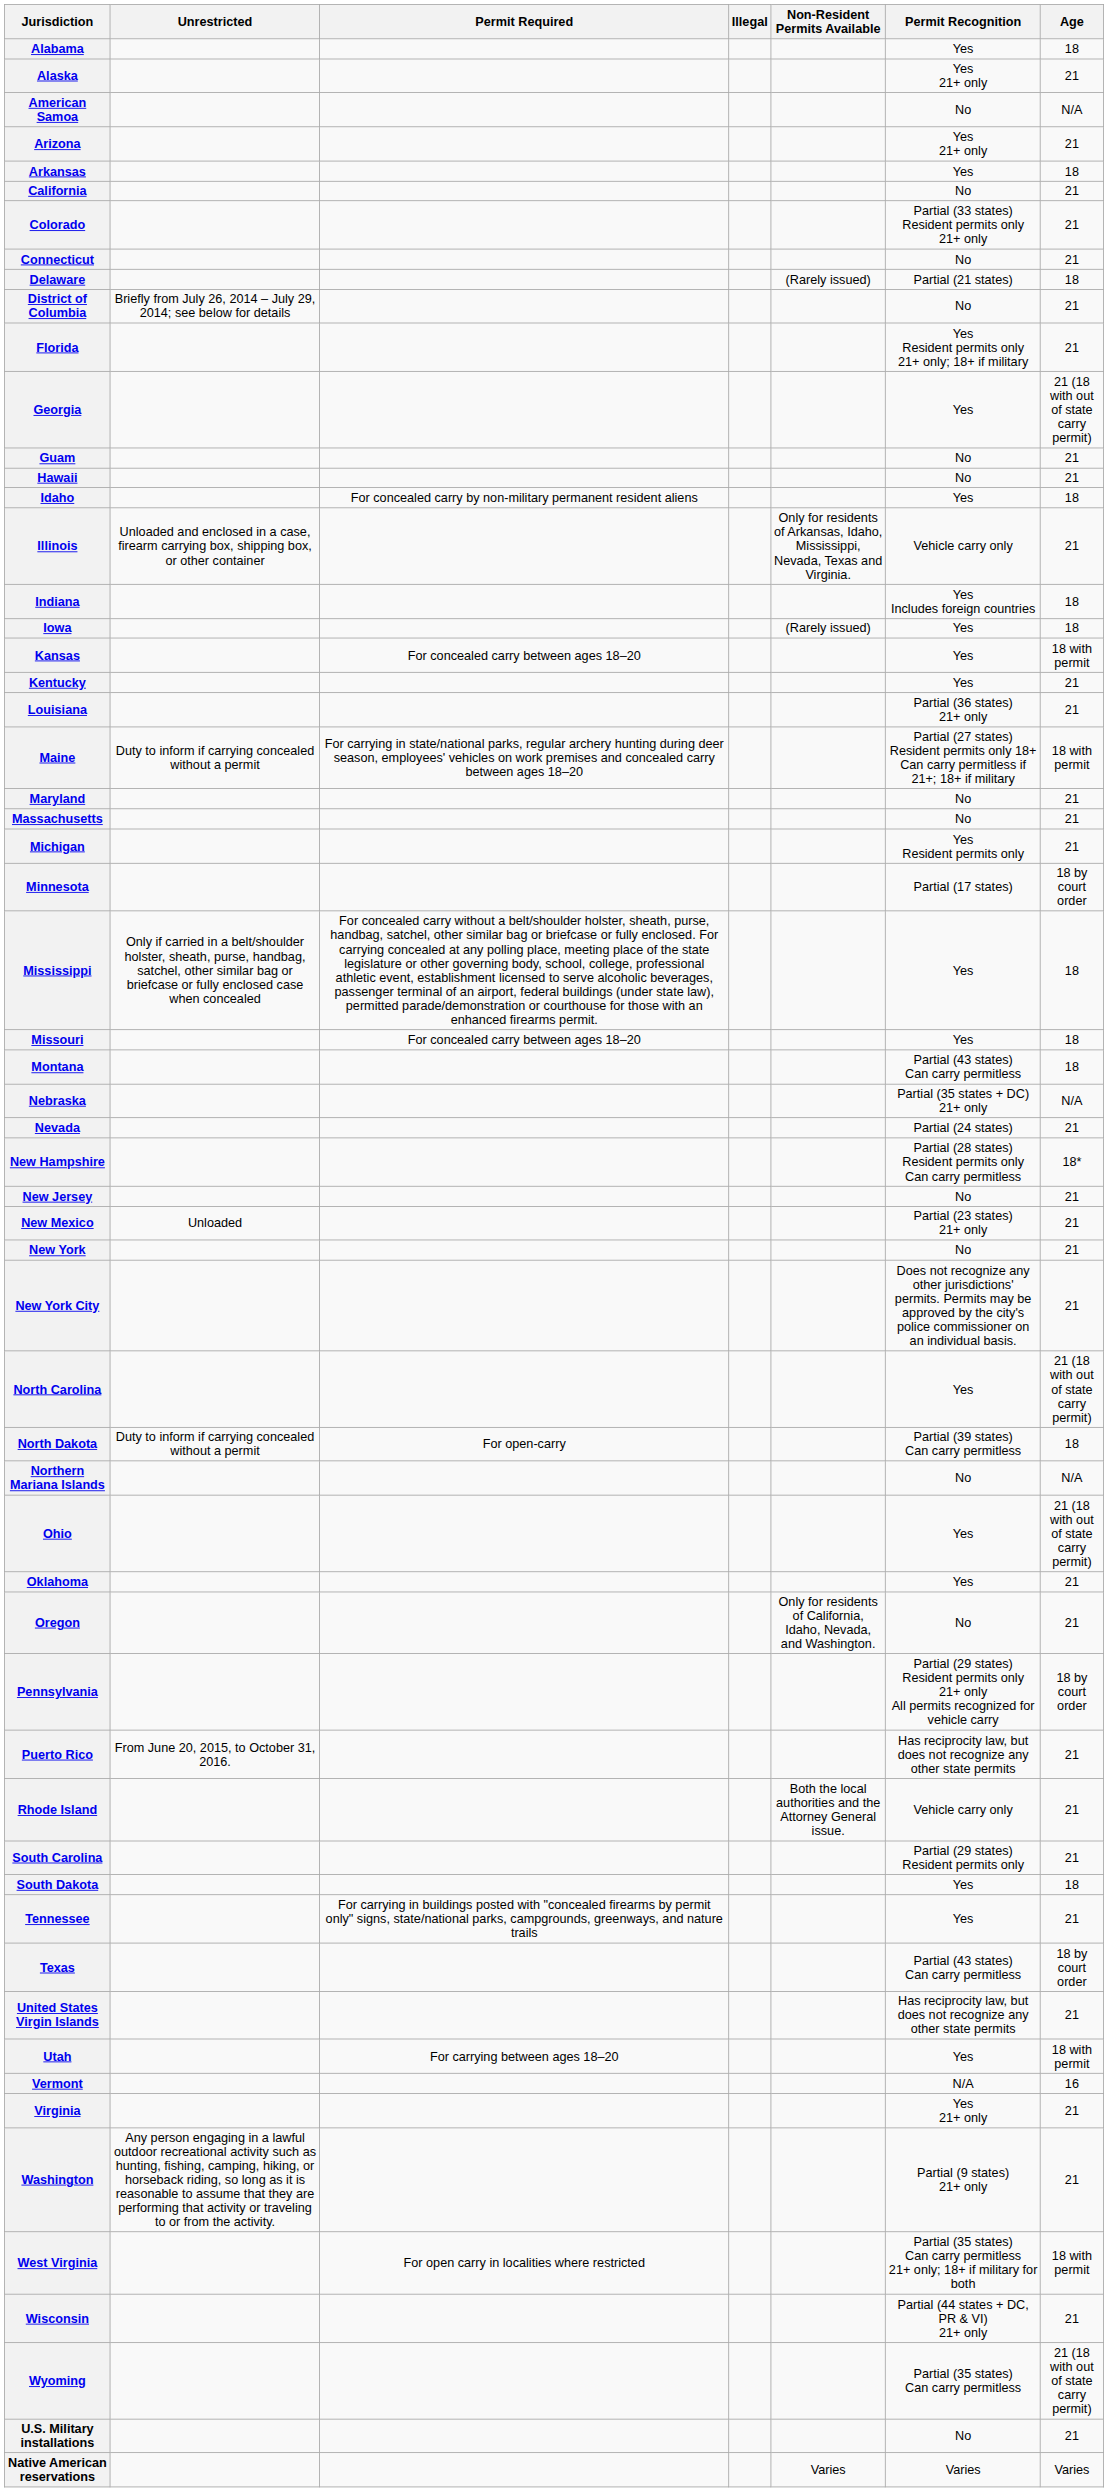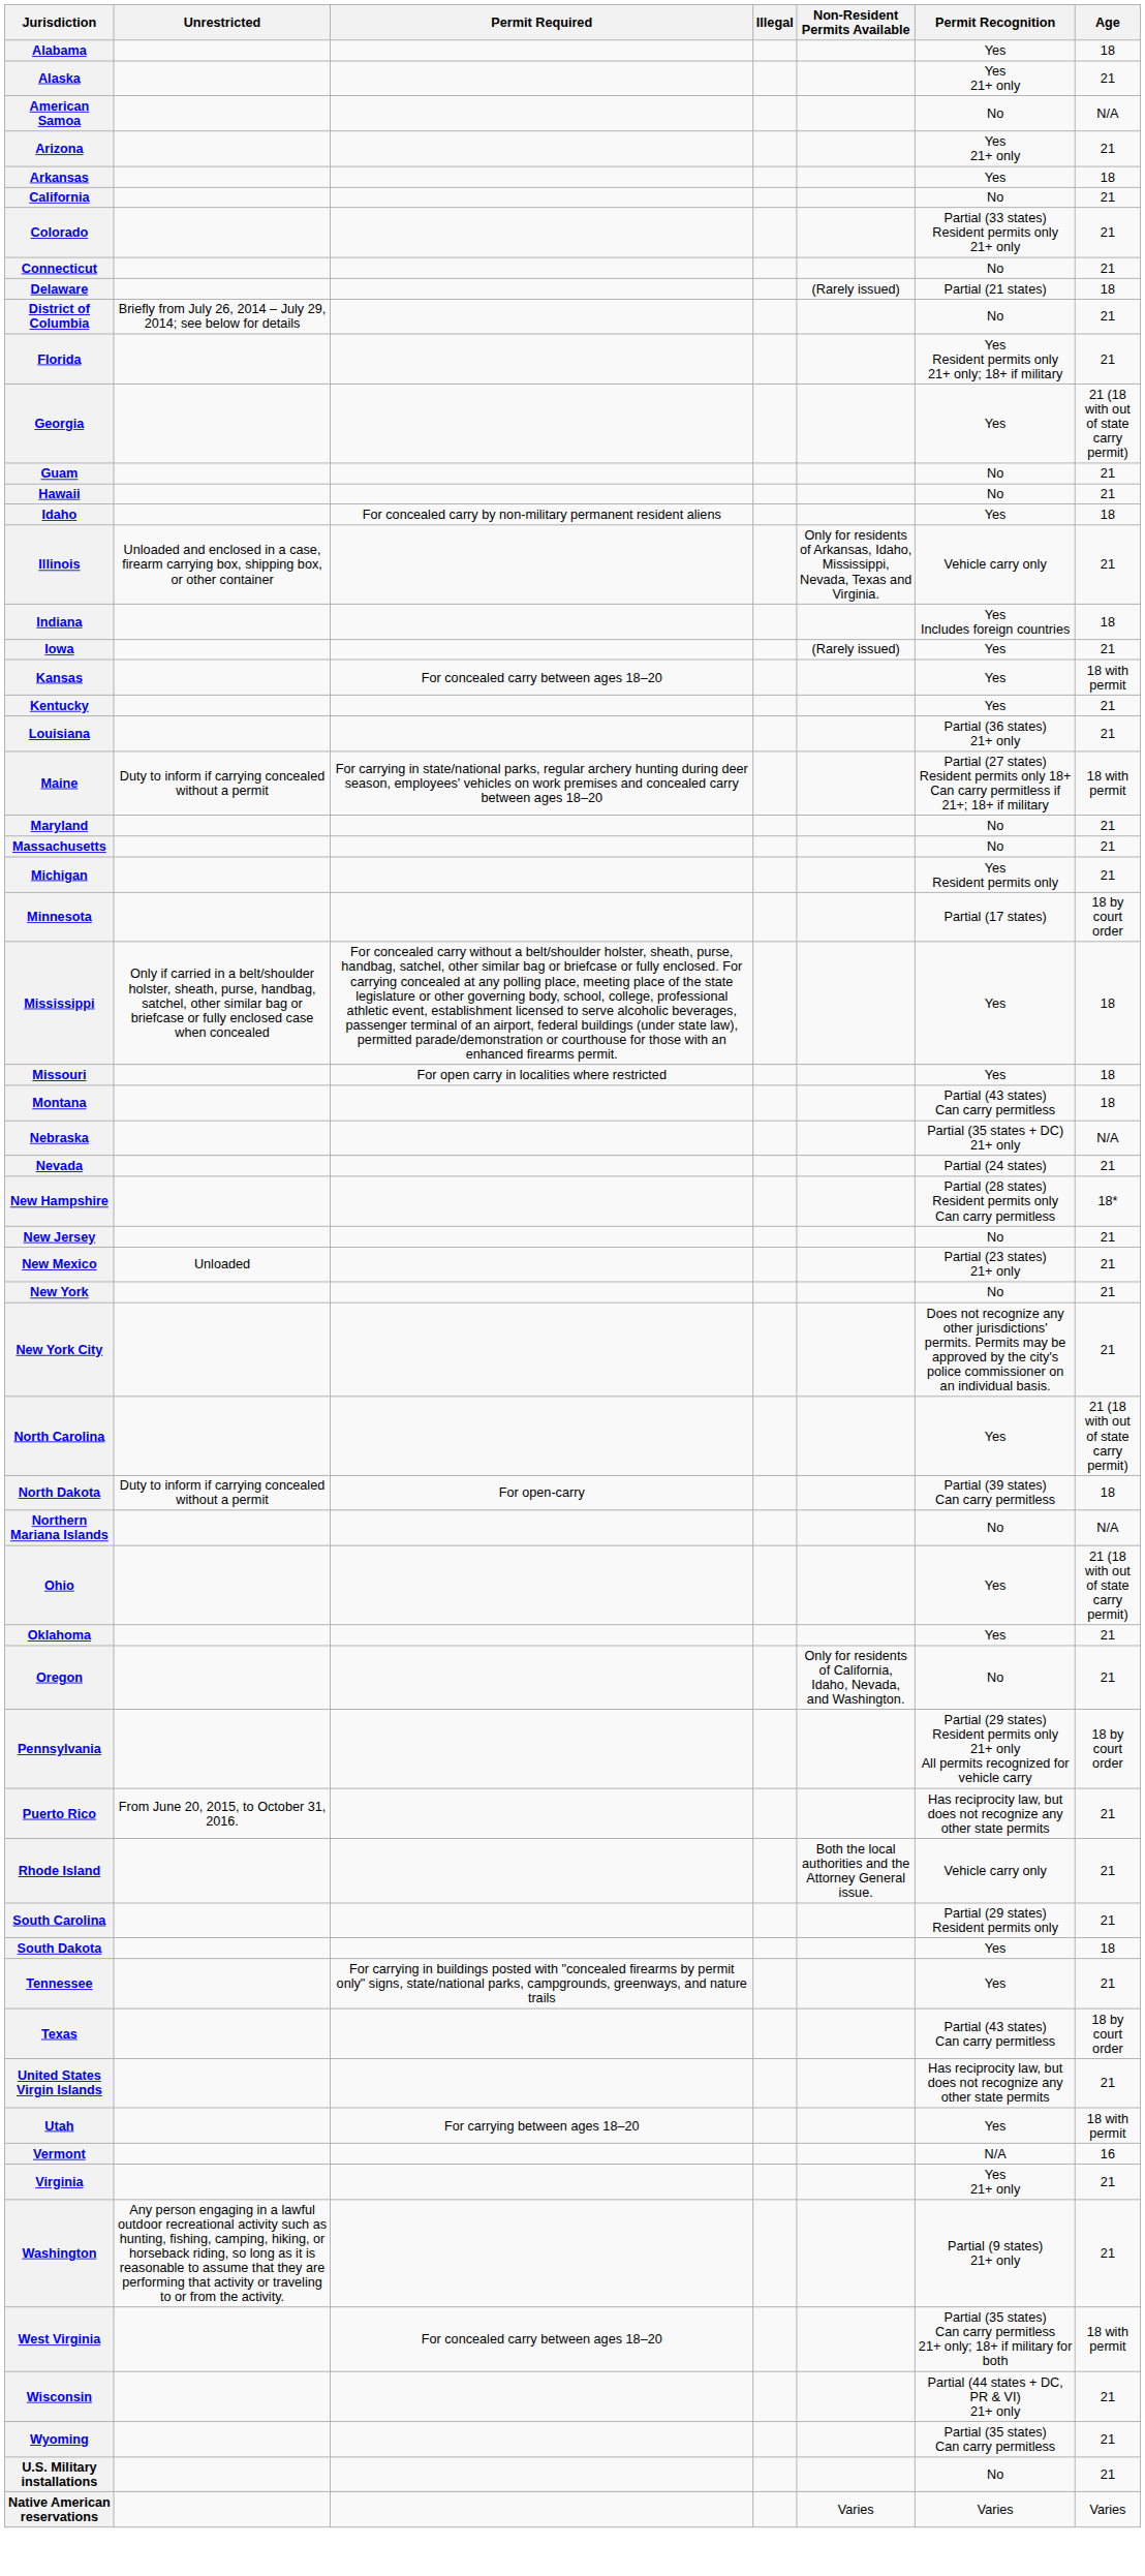Iowa | Age: 18 -> 21
Missouri | Permit Required: For concealed carry between ages 18–20 -> For open carry in localities where restricted
West Virginia | Permit Required: For open carry in localities where restricted -> For concealed carry between ages 18–20
Wyoming | Age: 21 (18 with out of state carry permit) -> 21
